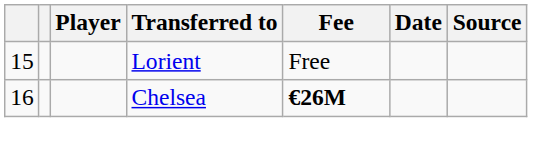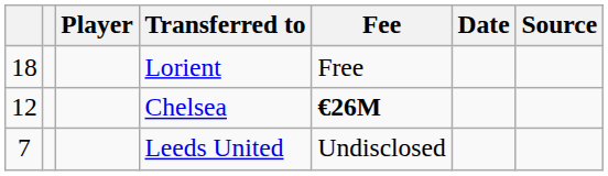Lorient | column 1: 15 -> 18
Chelsea | column 1: 16 -> 12
+ row: 7 | Leeds United | Undisclosed
